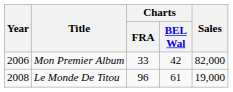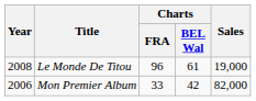rows swapped: Mon Premier Album <-> Le Monde De Titou
